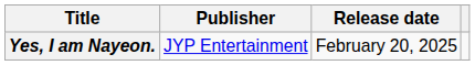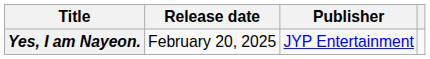columns swapped: Release date <-> Publisher
